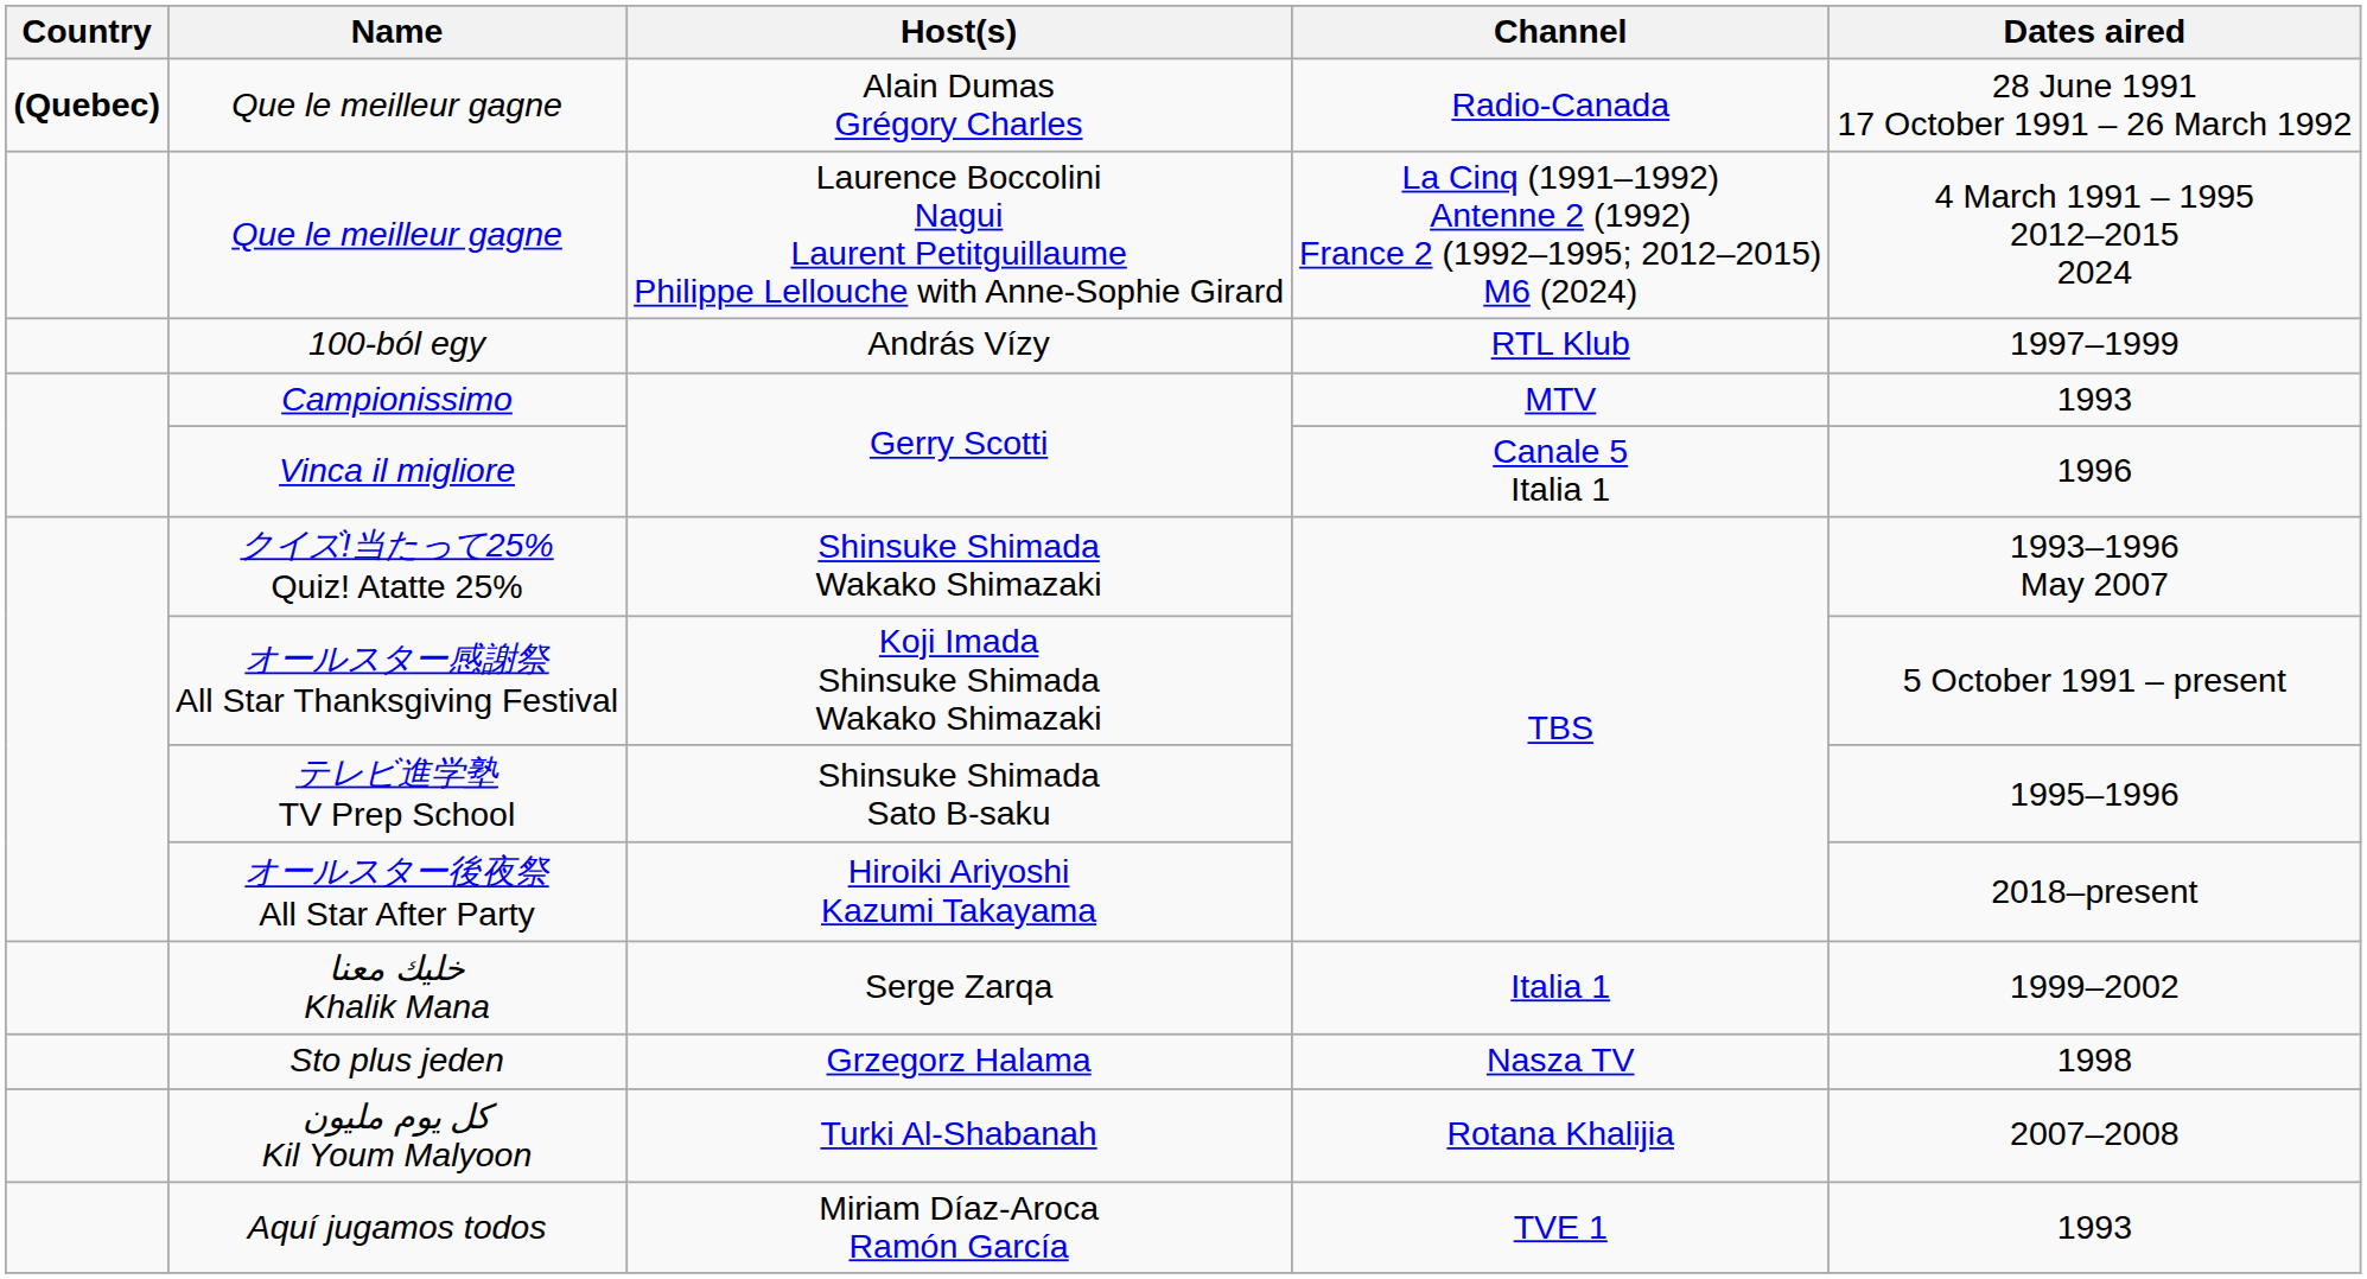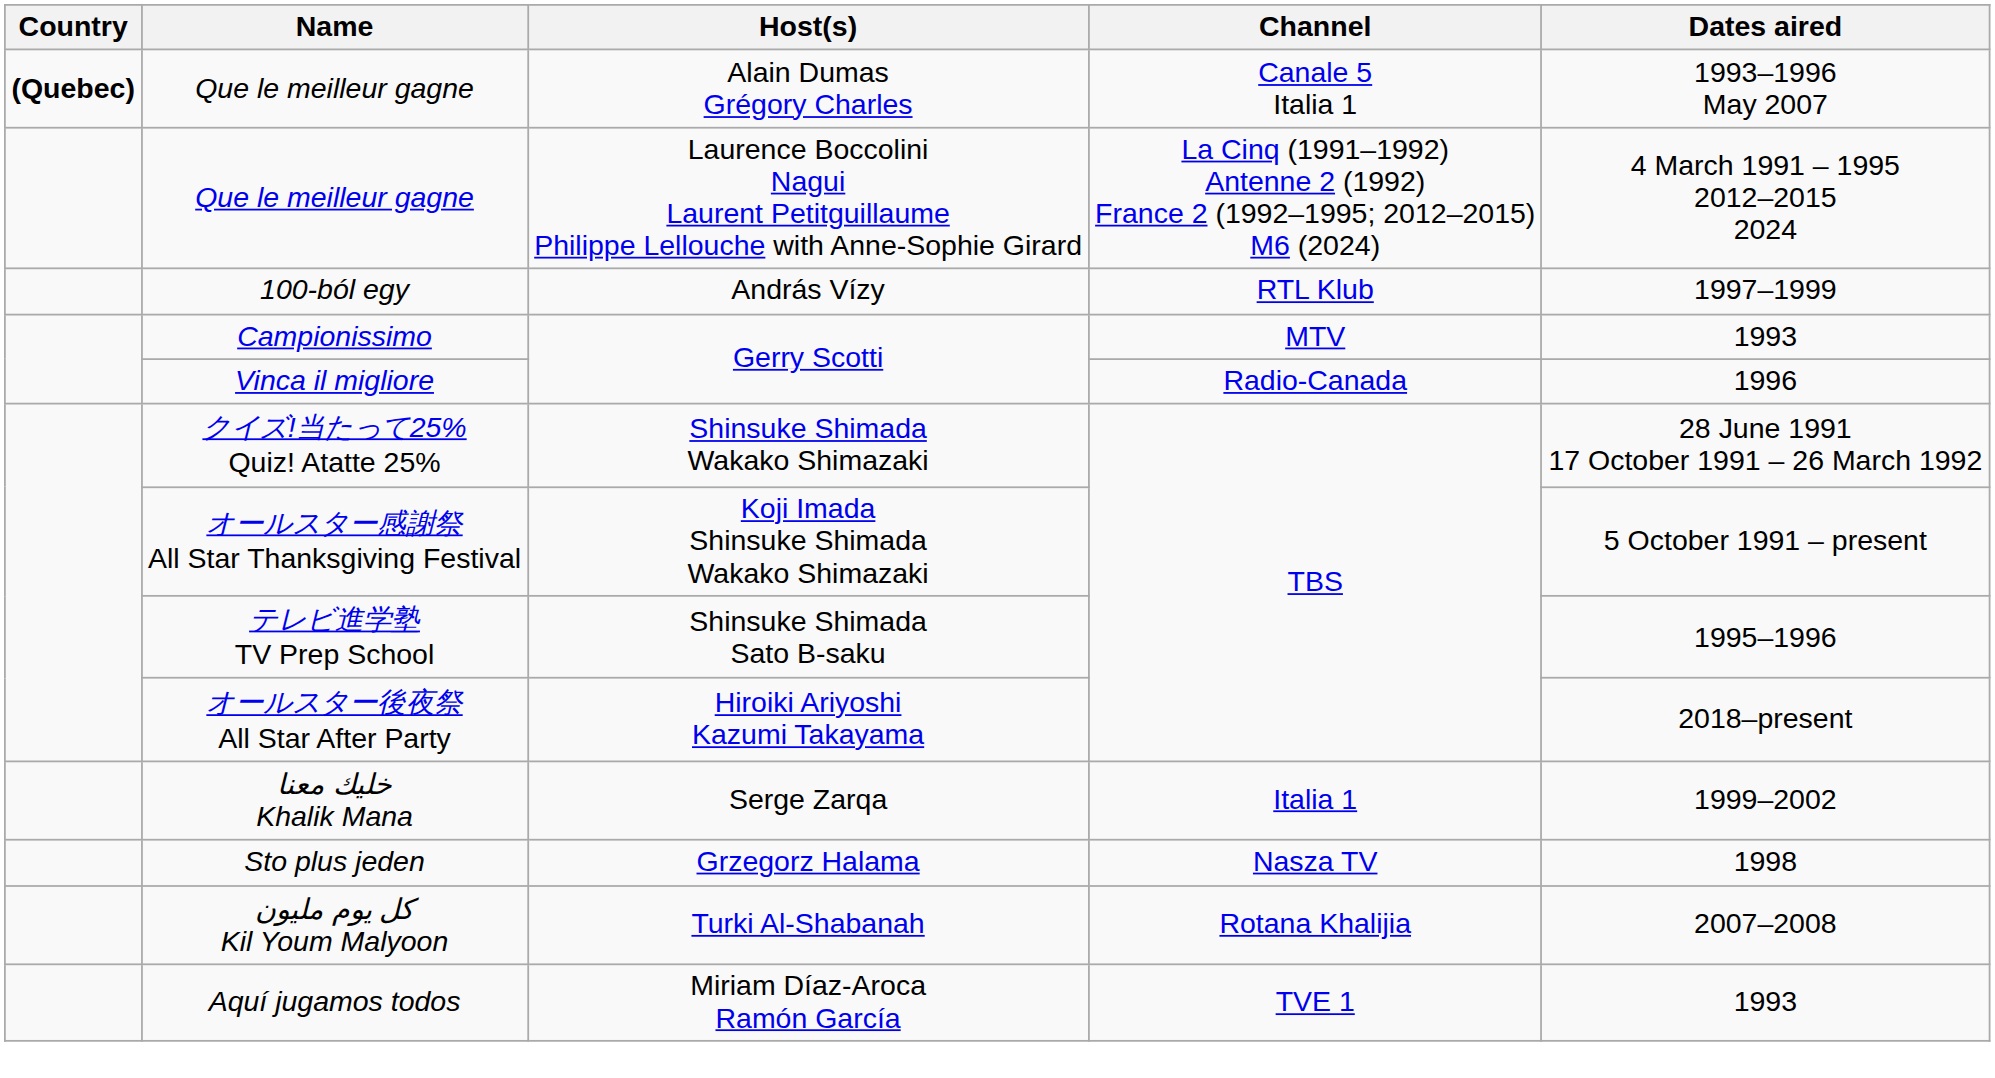Que le meilleur gagne / Alain Dumas Grégory Charles | Channel: Radio-Canada -> Canale 5 Italia 1
Que le meilleur gagne / Alain Dumas Grégory Charles | Dates aired: 28 June 1991 17 October 1991 – 26 March 1992 -> 1993–1996 May 2007
Vinca il migliore | Channel: Canale 5 Italia 1 -> Radio-Canada
クイズ!当たって25% Quiz! Atatte 25% | Dates aired: 1993–1996 May 2007 -> 28 June 1991 17 October 1991 – 26 March 1992
